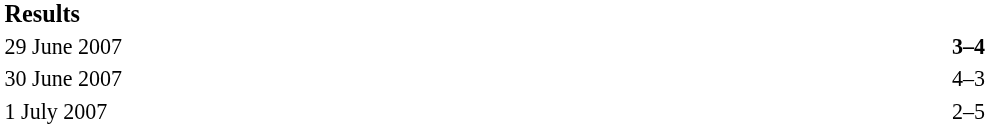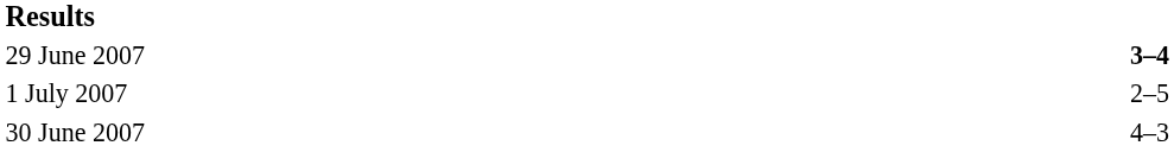rows swapped: 30 June 2007 <-> 1 July 2007
